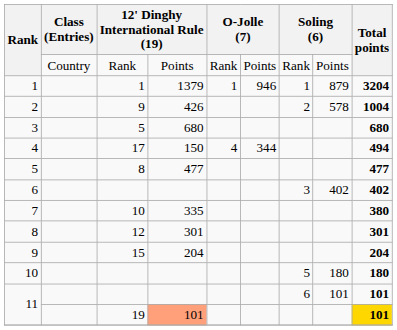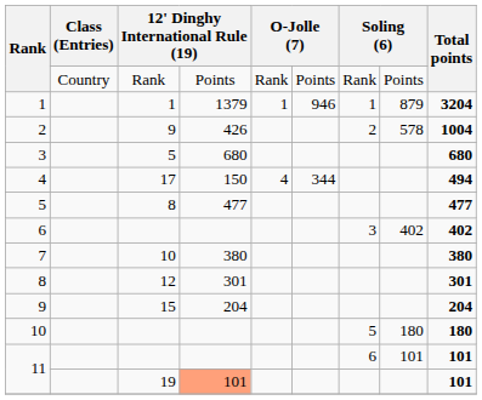7 | column 4: 335 -> 380
11 / 19 | Total points: gold background -> no background
